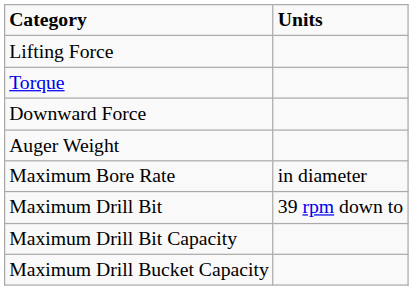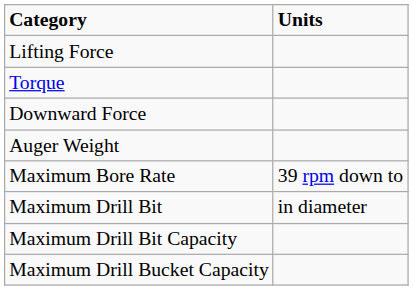Maximum Bore Rate | Units: in diameter -> 39 rpm down to
Maximum Drill Bit | Units: 39 rpm down to -> in diameter
